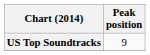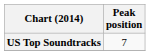US Top Soundtracks | Peak position: 9 -> 7
